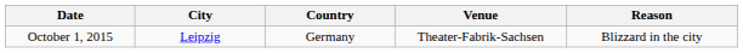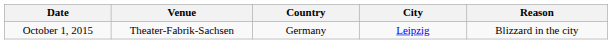columns swapped: City <-> Venue
